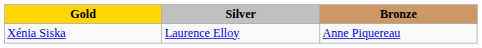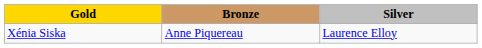columns swapped: Silver <-> Bronze
